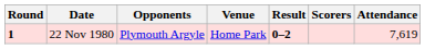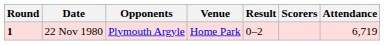22 Nov 1980 | Result: bold -> normal
22 Nov 1980 | Attendance: 7,619 -> 6,719
